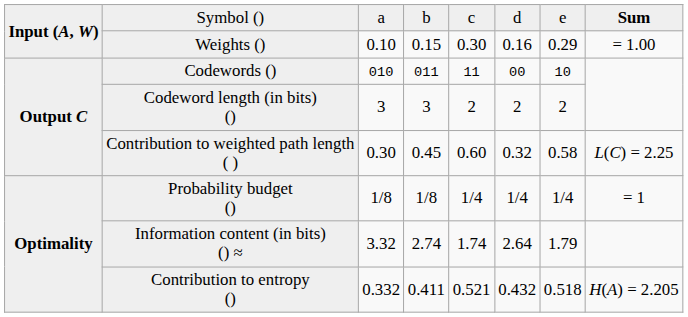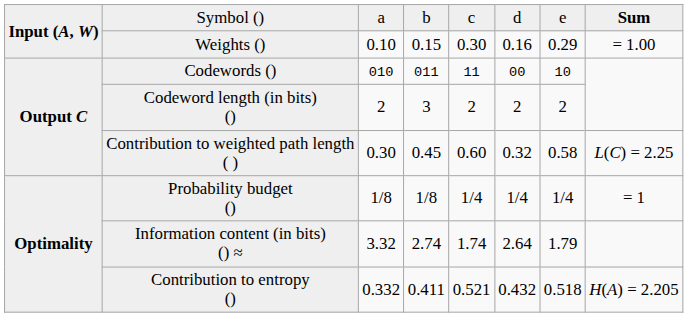Codeword length (in bits) () | column 3: 3 -> 2
